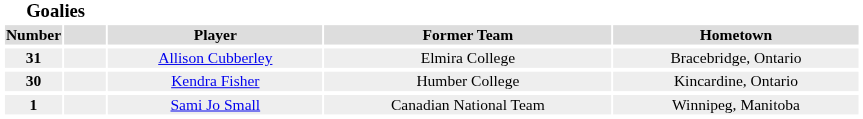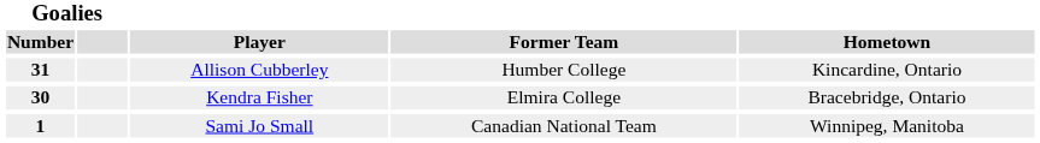Allison Cubberley | Former Team: Elmira College -> Humber College
Allison Cubberley | Hometown: Bracebridge, Ontario -> Kincardine, Ontario
Kendra Fisher | Former Team: Humber College -> Elmira College
Kendra Fisher | Hometown: Kincardine, Ontario -> Bracebridge, Ontario
